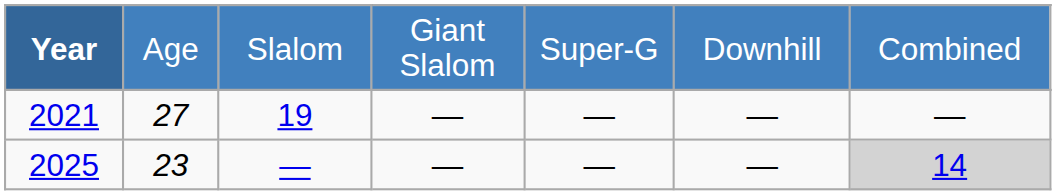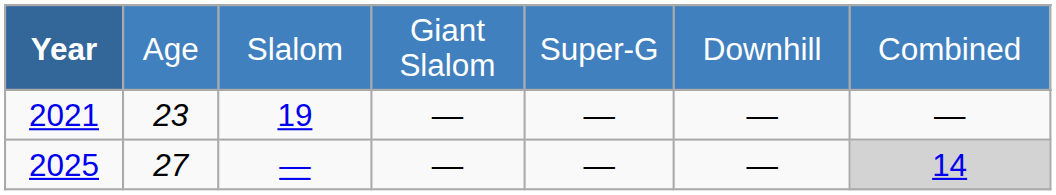2021 | column 2: 27 -> 23
2025 | column 2: 23 -> 27
